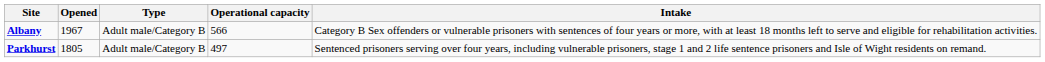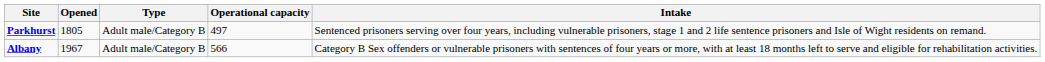rows swapped: Albany <-> Parkhurst
